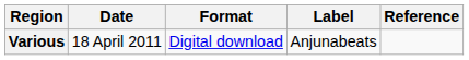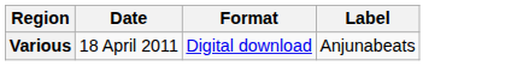- column: Reference
